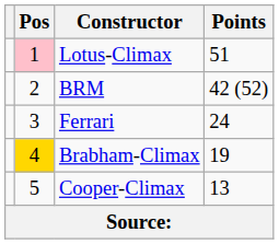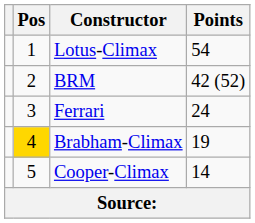Lotus-Climax | Pos: pink background -> no background
Lotus-Climax | Points: 51 -> 54
Cooper-Climax | Points: 13 -> 14
